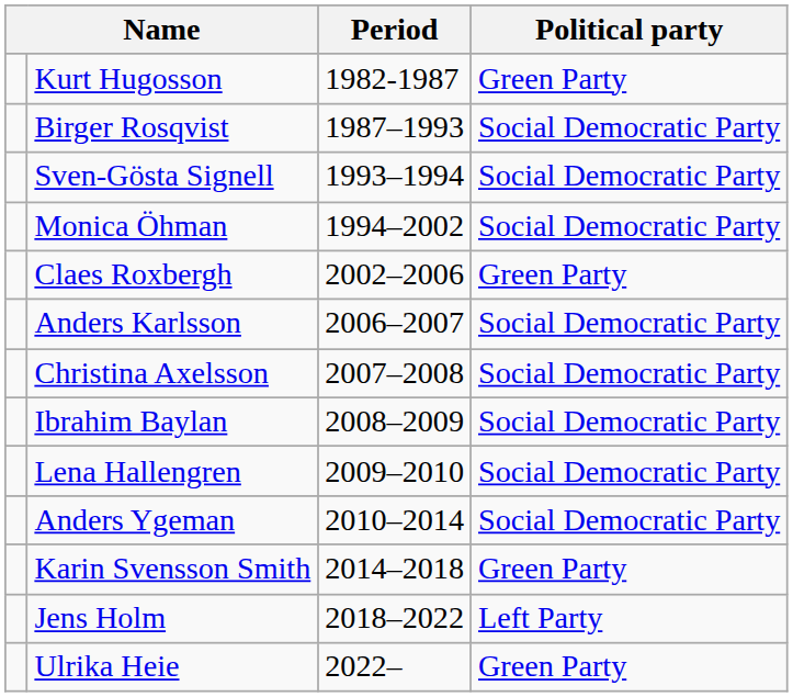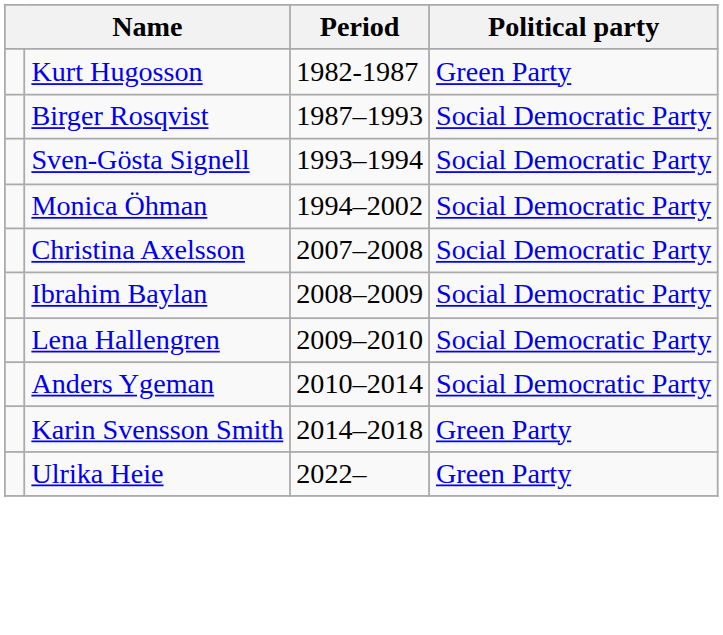- row: Claes Roxbergh | 2002–2006 | Green Party
- row: Anders Karlsson | 2006–2007 | Social Democratic Party
- row: Jens Holm | 2018–2022 | Left Party
